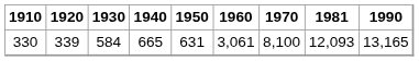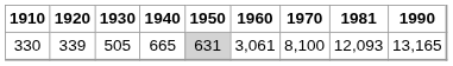330 | 1930: 584 -> 505
330 | 1950: no background -> lightgrey background
